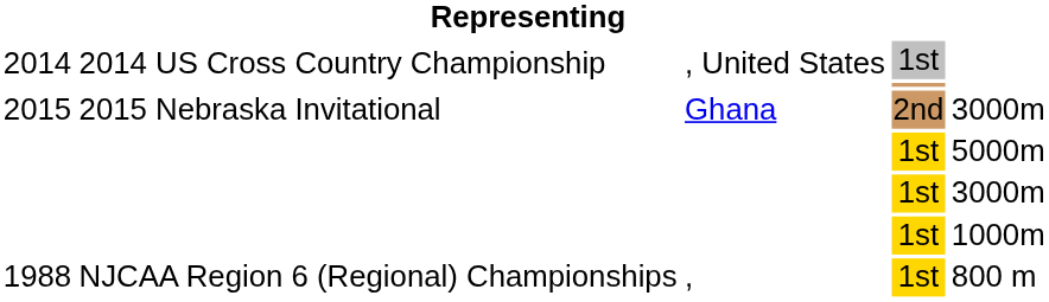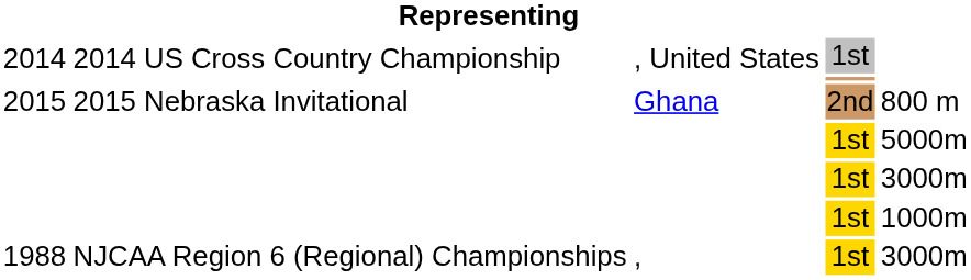2015 | column 5: 3000m -> 800 m
1988 | column 5: 800 m -> 3000m
